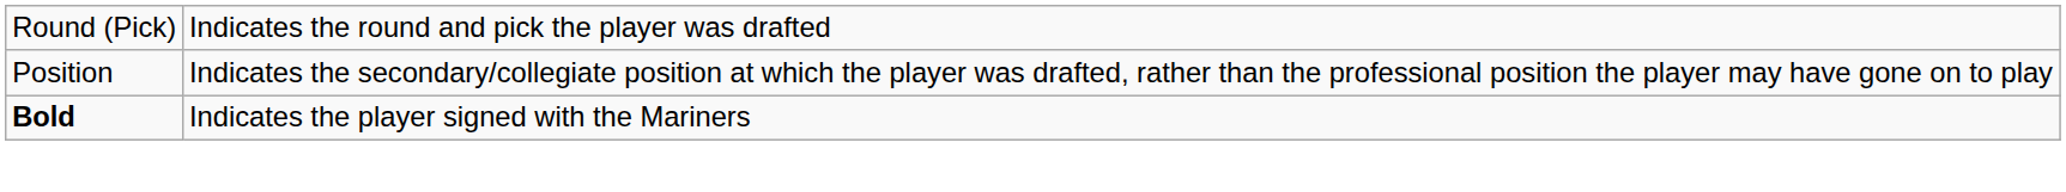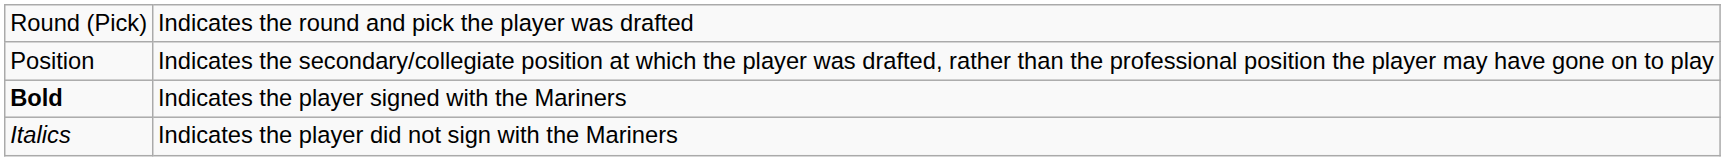+ row: Italics | Indicates the player did not sign with the Mariners
